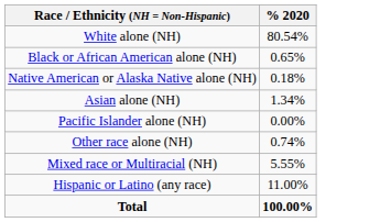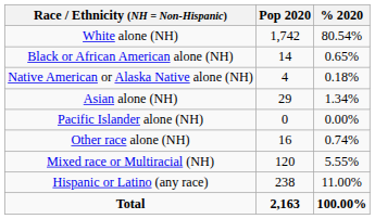+ column: Pop 2020 | 1,742 | 14 | 4 | 29 | 0 | 16 | 120 | 238 | 2,163
